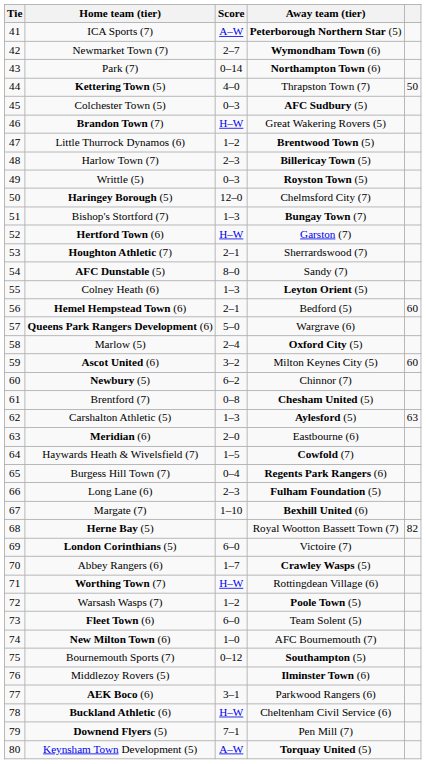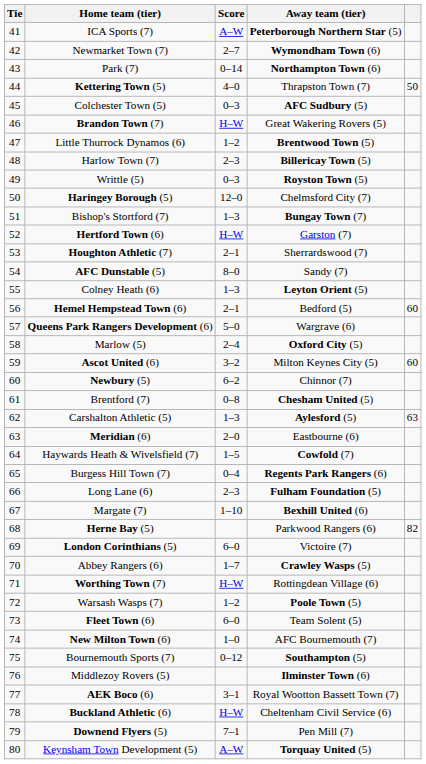Herne Bay (5) | Away team (tier): Royal Wootton Bassett Town (7) -> Parkwood Rangers (6)
AEK Boco (6) | Away team (tier): Parkwood Rangers (6) -> Royal Wootton Bassett Town (7)
